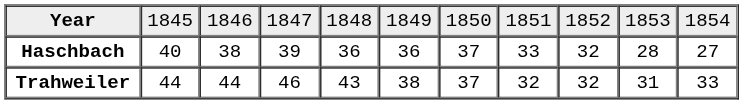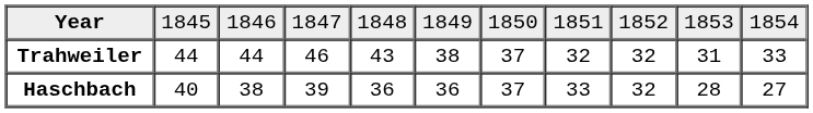rows swapped: Trahweiler <-> Haschbach
